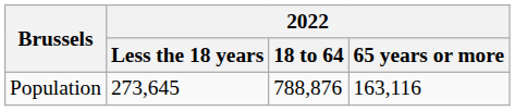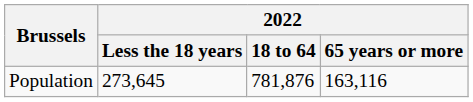Population | 2022 / 18 to 64: 788,876 -> 781,876
